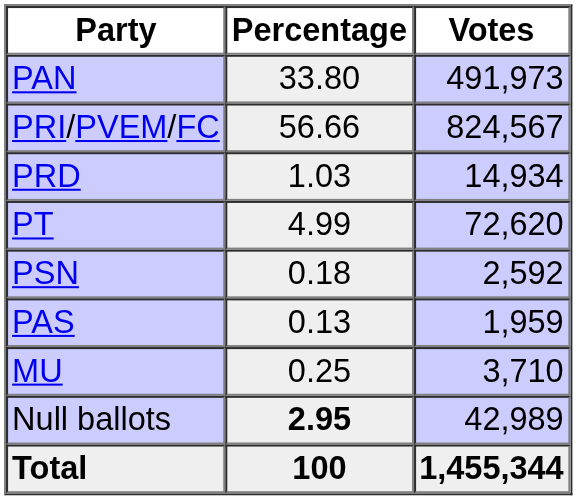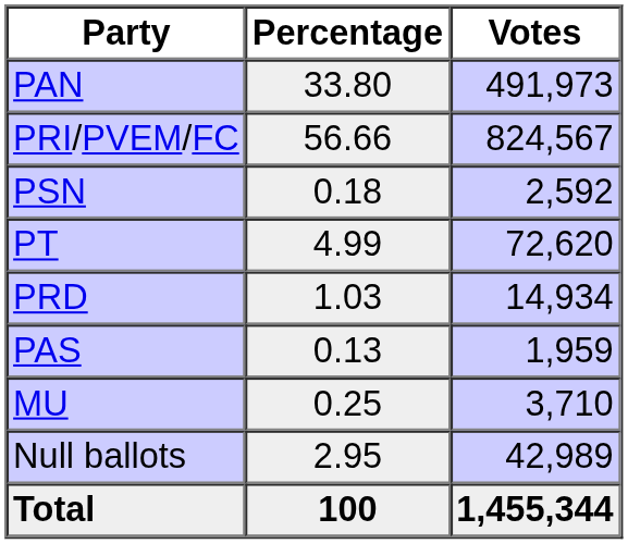rows swapped: PRD <-> PSN
Null ballots | Percentage: bold -> normal
